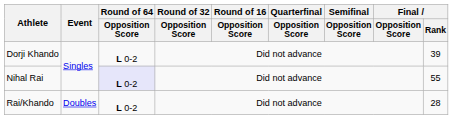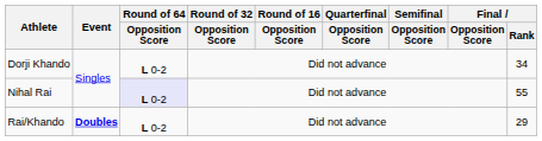Dorji Khando | Final / Rank: 39 -> 34
Rai/Khando | Event: normal -> bold
Rai/Khando | Final / Rank: 28 -> 29
